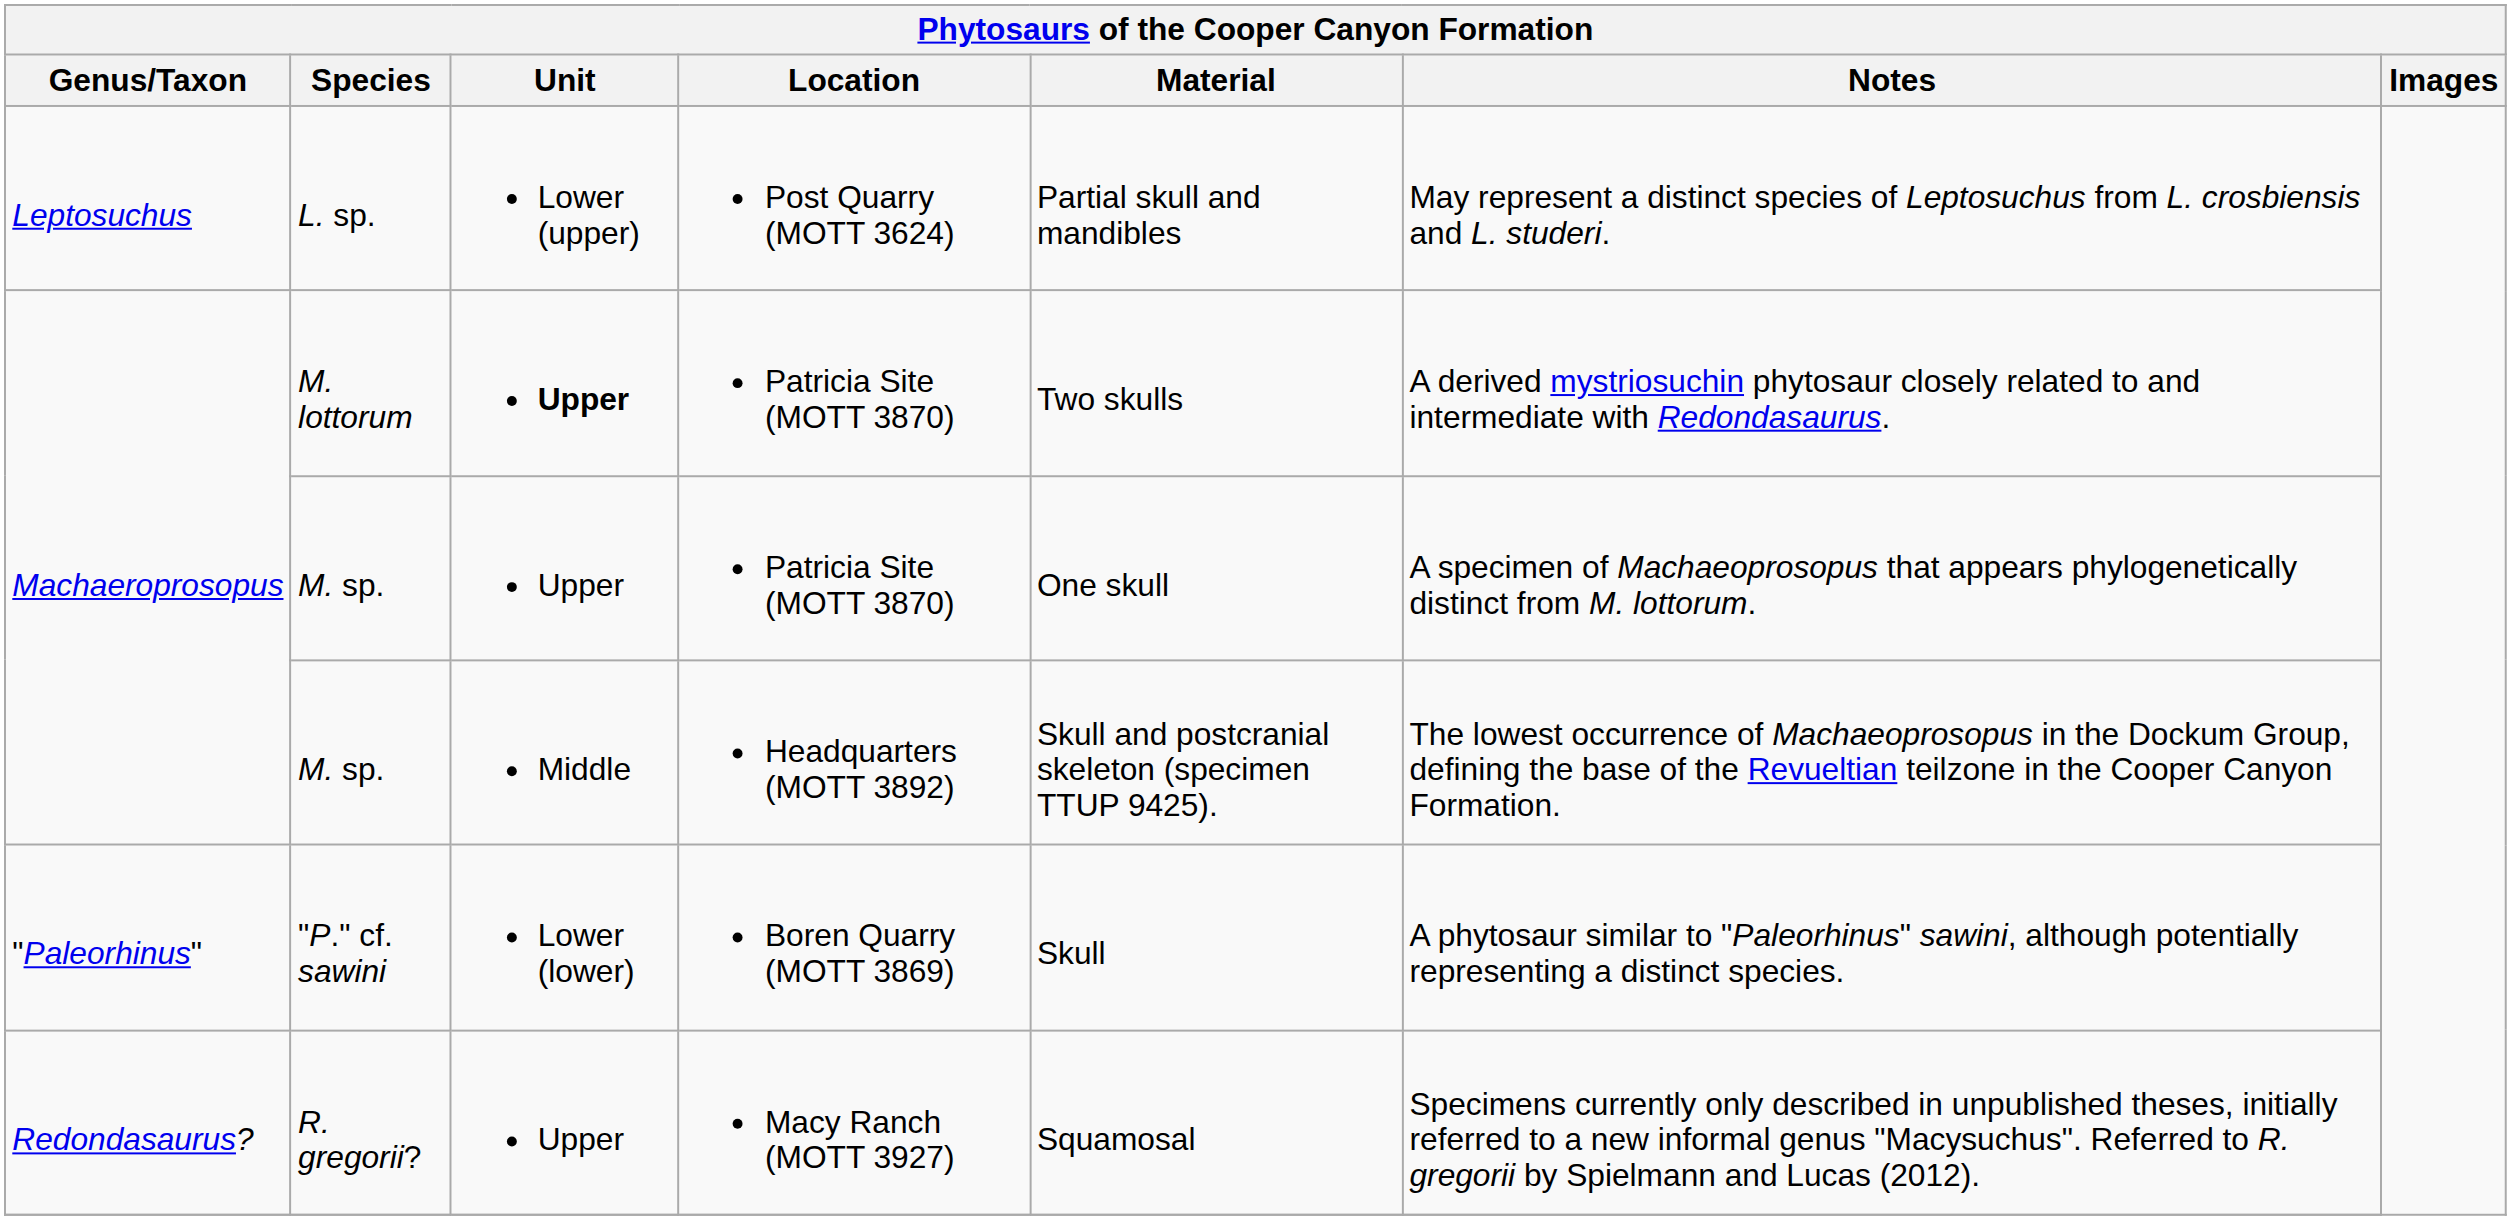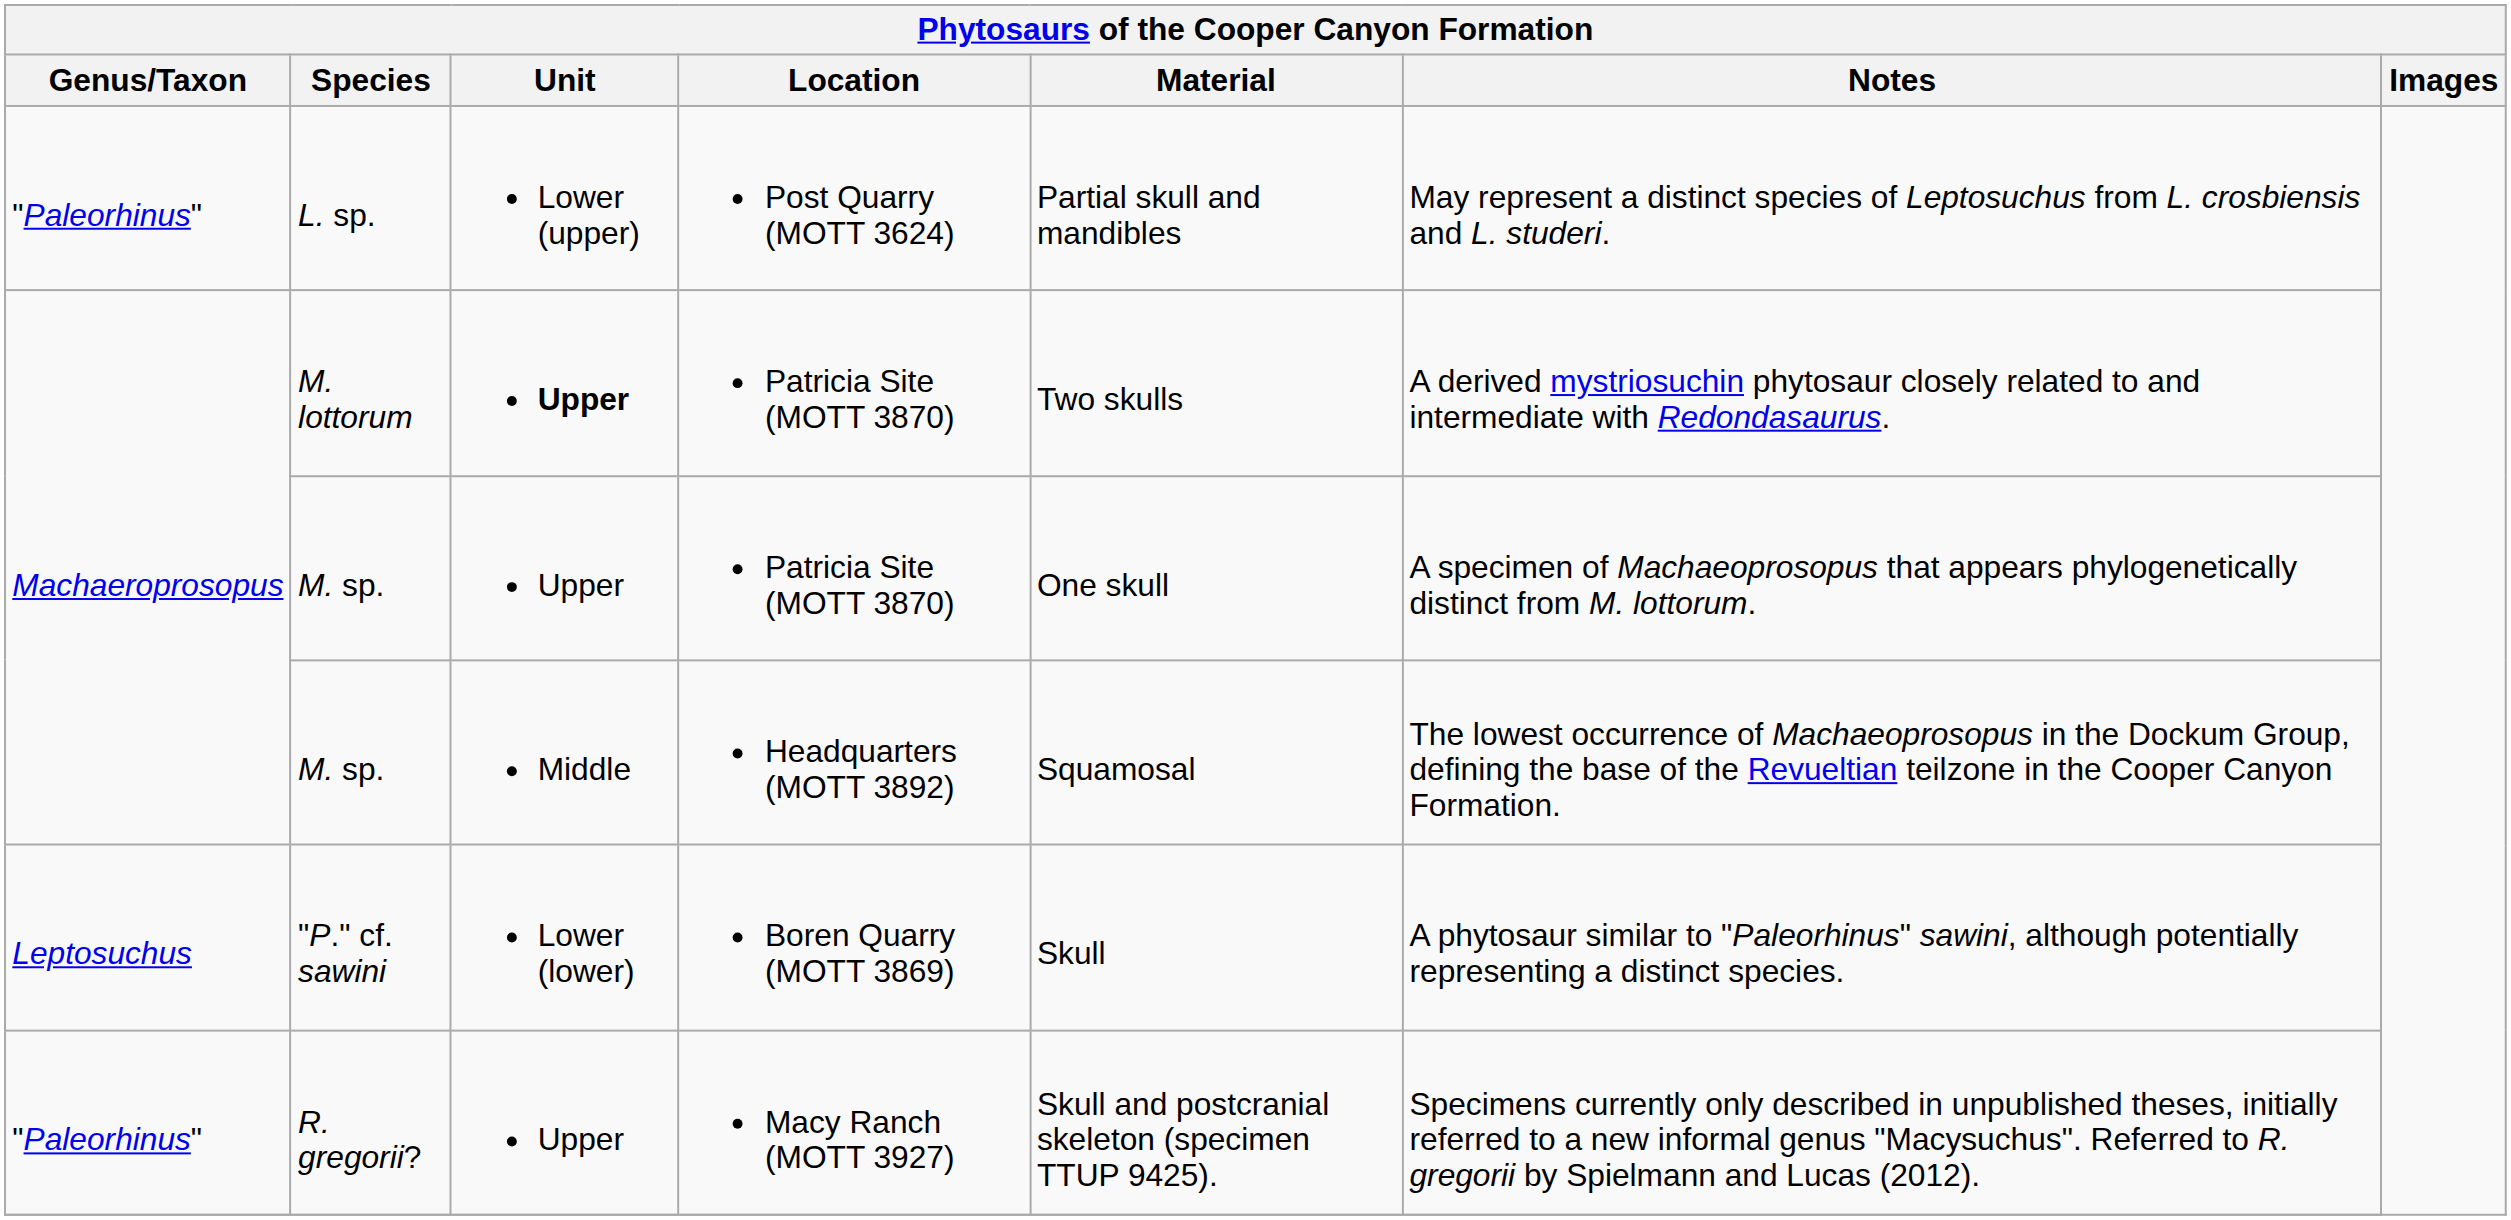L. sp. | Genus/Taxon: Leptosuchus -> "Paleorhinus"
M. sp. / Headquarters (MOTT 3892) | Material: Skull and postcranial skeleton (specimen TTUP 9425). -> Squamosal
"P." cf. sawini | Genus/Taxon: "Paleorhinus" -> Leptosuchus
R. gregorii? | Genus/Taxon: Redondasaurus? -> "Paleorhinus"
R. gregorii? | Material: Squamosal -> Skull and postcranial skeleton (specimen TTUP 9425).
